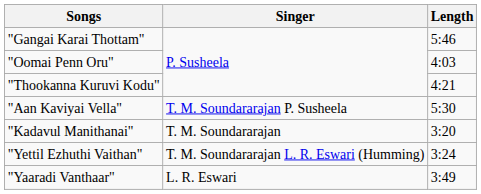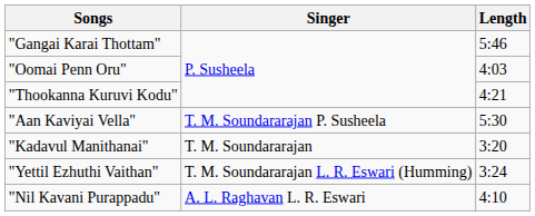- row: "Yaaradi Vanthaar" | L. R. Eswari | 3:49
+ row: "Nil Kavani Purappadu" | A. L. Raghavan L. R. Eswari | 4:10
